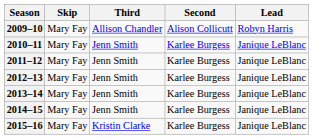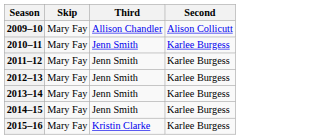- column: Lead | Robyn Harris | Janique LeBlanc | Janique LeBlanc | Janique LeBlanc | Janique LeBlanc | Janique LeBlanc | Janique LeBlanc
